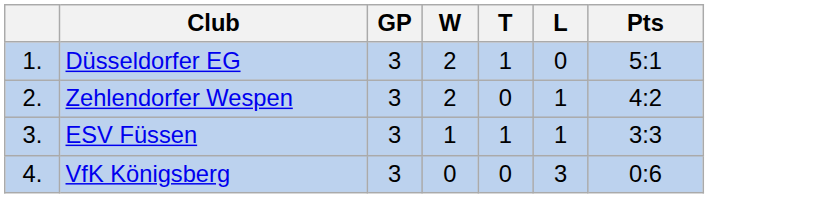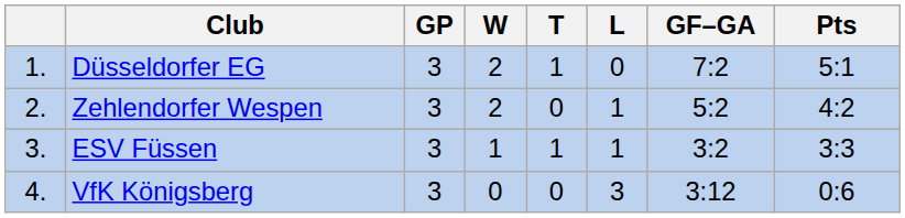+ column: GF–GA | 7:2 | 5:2 | 3:2 | 3:12
